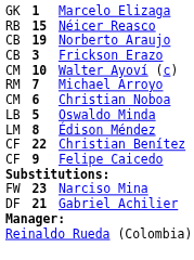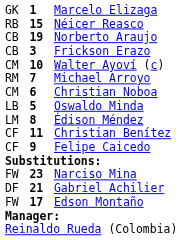Christian Benítez | column 2: 22 -> 11
+ row: FW | 17 | Edson Montaño
